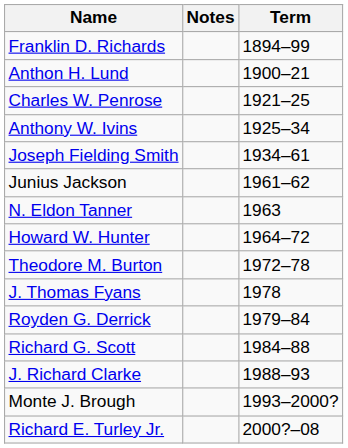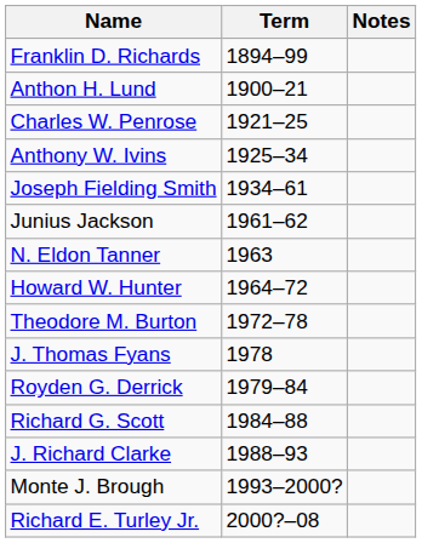columns swapped: Term <-> Notes
